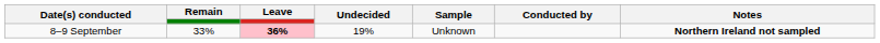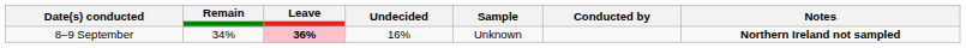8–9 September | Remain: 33% -> 34%
8–9 September | Undecided: 19% -> 16%
